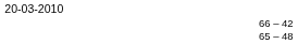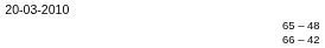rows swapped: 65 – 48 <-> 66 – 42
